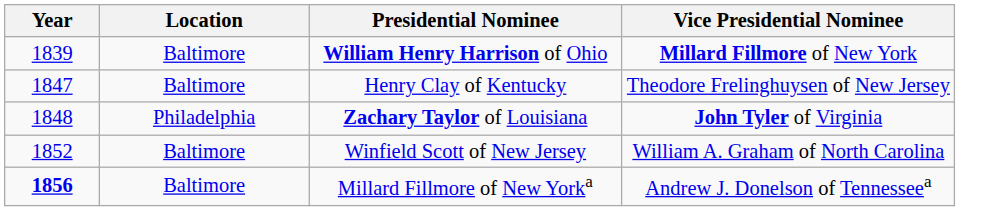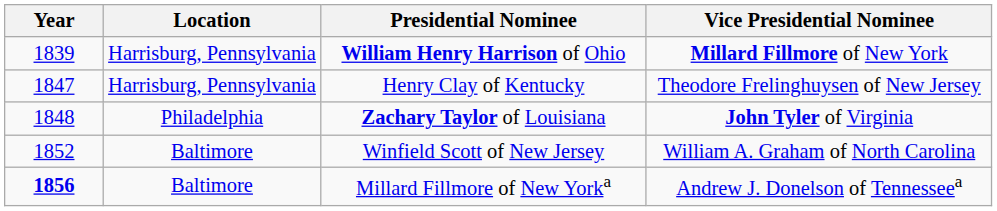William Henry Harrison of Ohio | Location: Baltimore -> Harrisburg, Pennsylvania
Henry Clay of Kentucky | Location: Baltimore -> Harrisburg, Pennsylvania
